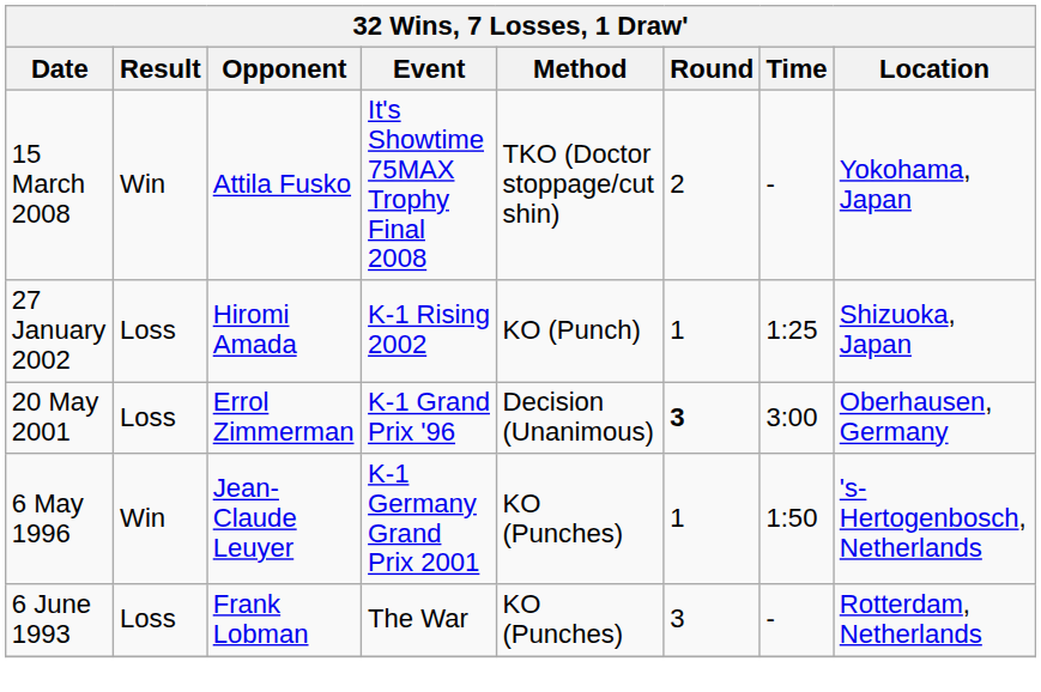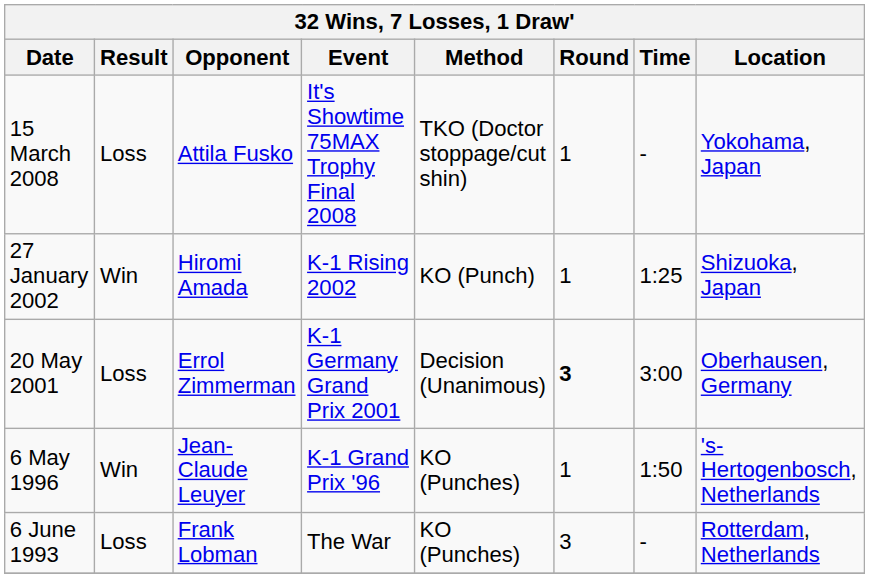15 March 2008 | Result: Win -> Loss
15 March 2008 | Round: 2 -> 1
27 January 2002 | Result: Loss -> Win
20 May 2001 | Event: K-1 Grand Prix '96 -> K-1 Germany Grand Prix 2001
6 May 1996 | Event: K-1 Germany Grand Prix 2001 -> K-1 Grand Prix '96
